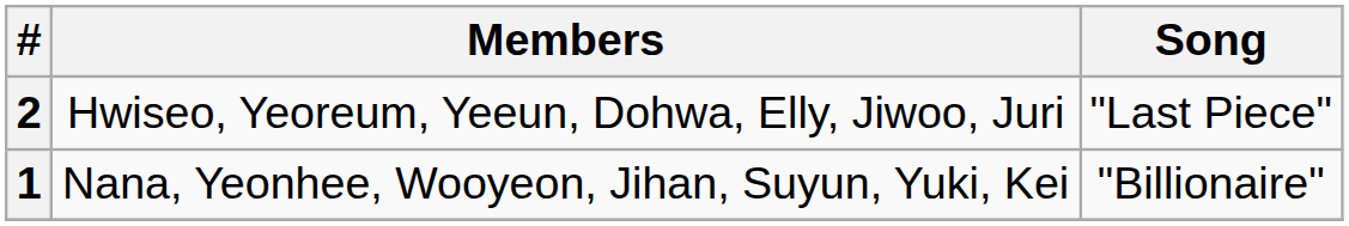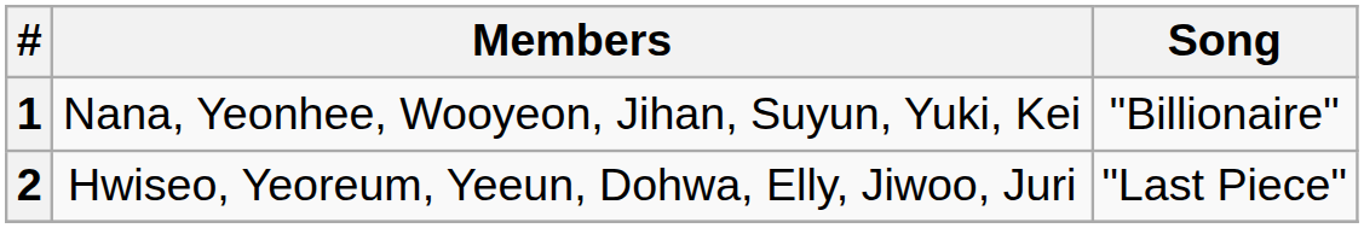rows swapped: 1 <-> 2
